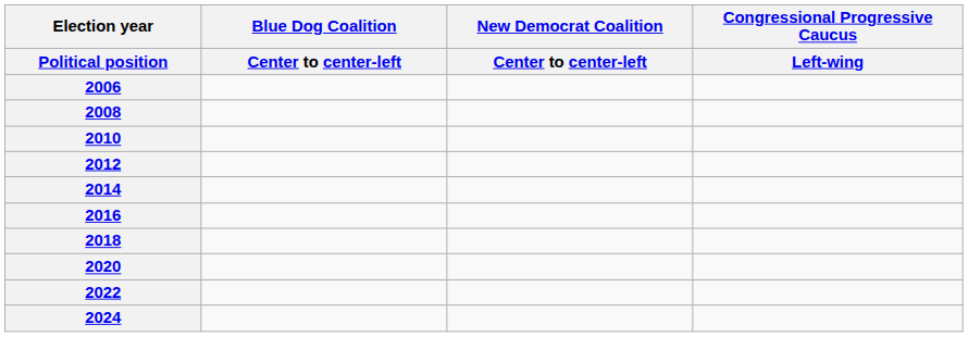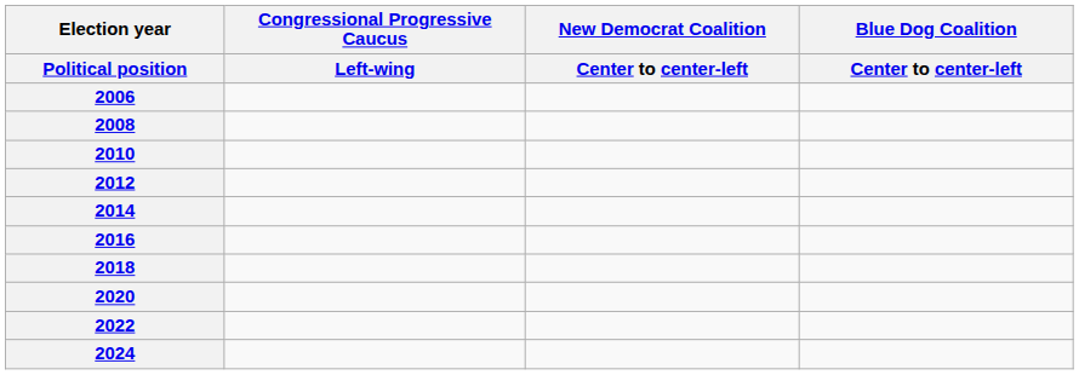columns swapped: Blue Dog Coalition / Center to center-left <-> Congressional Progressive Caucus / Left-wing
